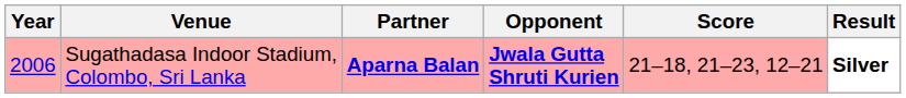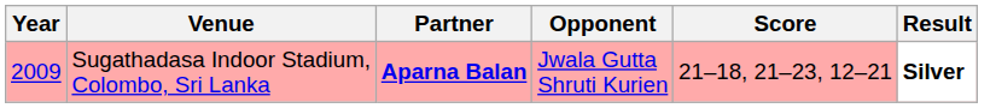Sugathadasa Indoor Stadium, Colombo, Sri Lanka | Year: 2006 -> 2009
Sugathadasa Indoor Stadium, Colombo, Sri Lanka | Opponent: bold -> normal
